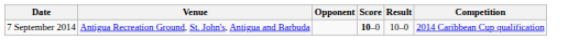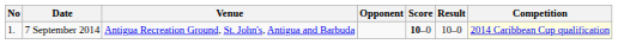+ column: No | 1.
7 September 2014 | Competition: no background -> lightyellow background
